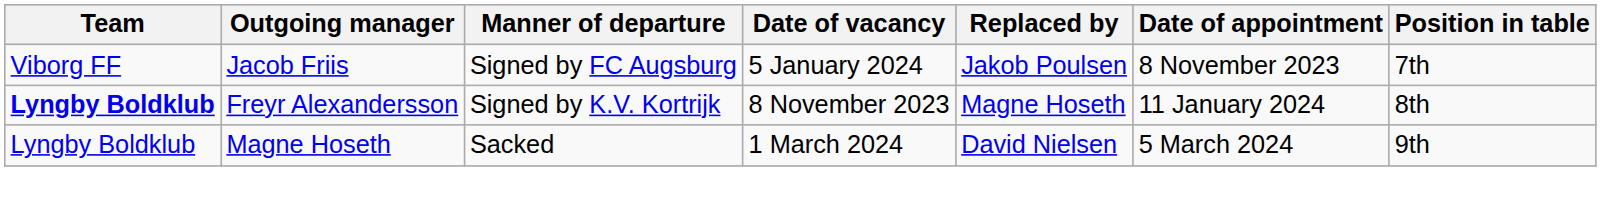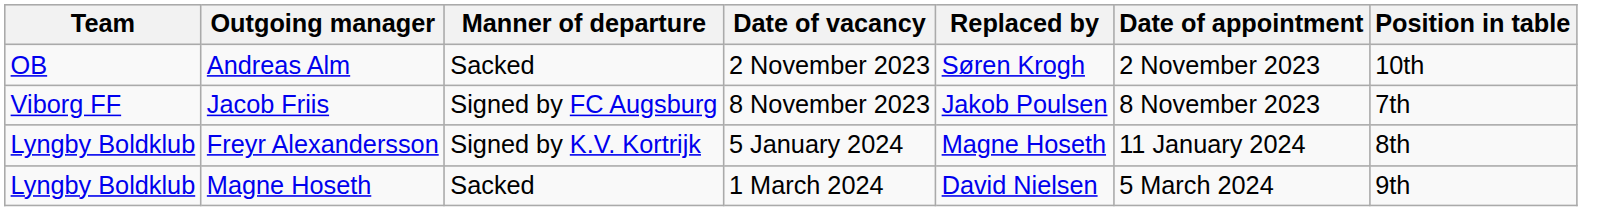+ row: OB | Andreas Alm | Sacked | 2 November 2023 | Søren Krogh | 2 November 2023 | 10th
Jacob Friis | Date of vacancy: 5 January 2024 -> 8 November 2023
Freyr Alexandersson | Team: bold -> normal
Freyr Alexandersson | Date of vacancy: 8 November 2023 -> 5 January 2024
